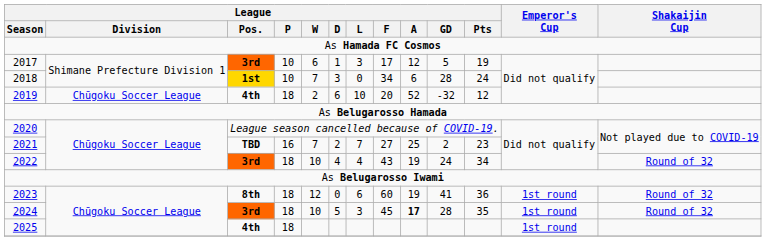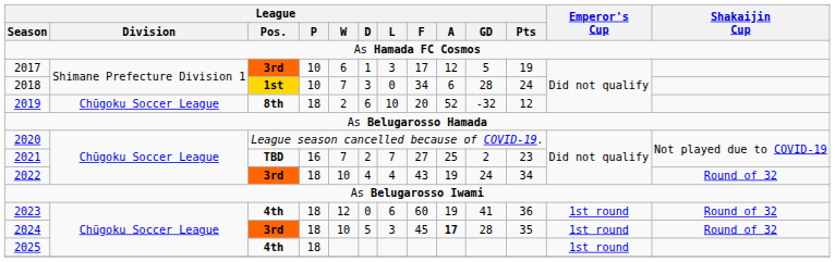2019 | League / Pos.: 4th -> 8th
2023 | League / Pos.: 8th -> 4th
